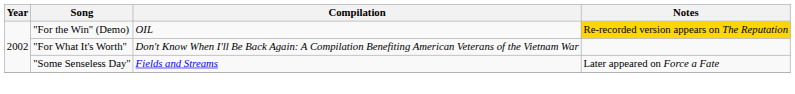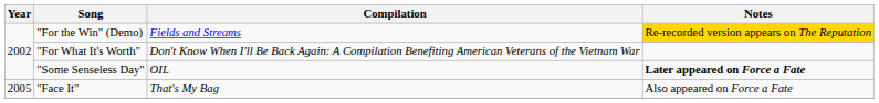"For the Win" (Demo) | Compilation: OIL -> Fields and Streams
"Some Senseless Day" | Compilation: Fields and Streams -> OIL
"Some Senseless Day" | Notes: normal -> bold
+ row: 2005 | "Face It" | That's My Bag | Also appeared on Force a Fate
